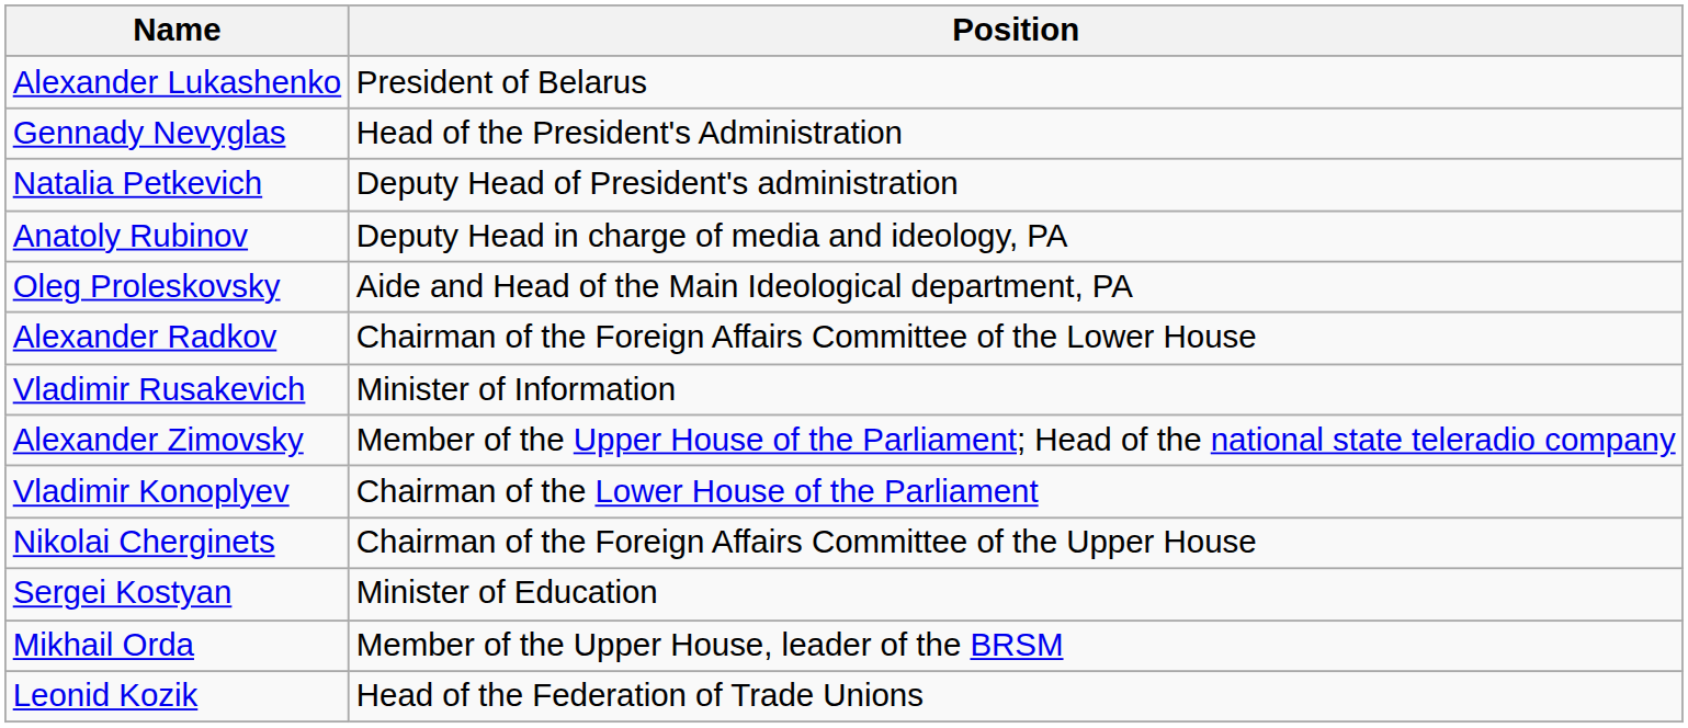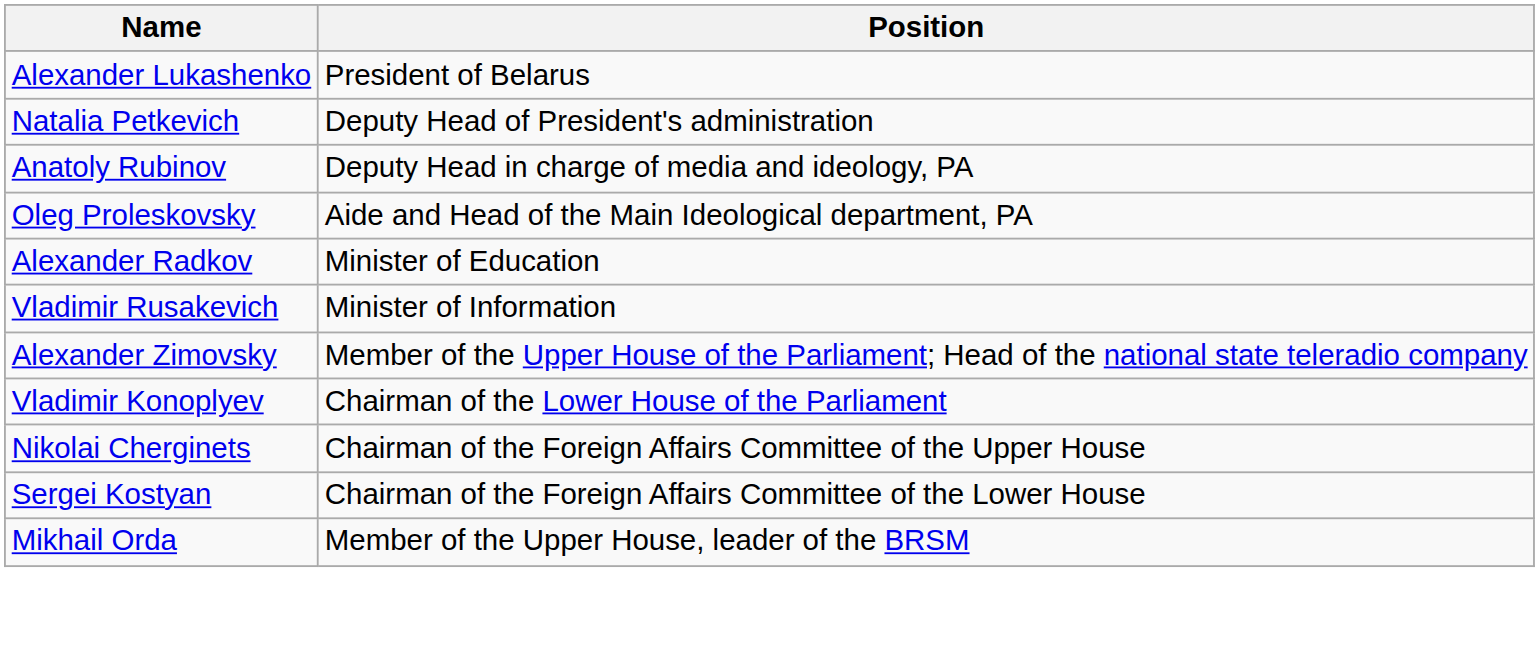- row: Gennady Nevyglas | Head of the President's Administration
Alexander Radkov | Position: Chairman of the Foreign Affairs Committee of the Lower House -> Minister of Education
Sergei Kostyan | Position: Minister of Education -> Chairman of the Foreign Affairs Committee of the Lower House
- row: Leonid Kozik | Head of the Federation of Trade Unions
